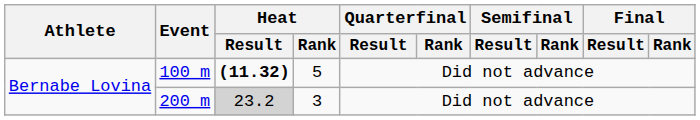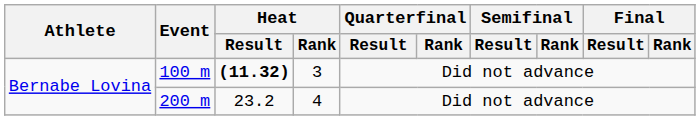100 m | Heat / Rank: 5 -> 3
200 m | Heat / Result: lightgrey background -> no background
200 m | Heat / Rank: 3 -> 4
